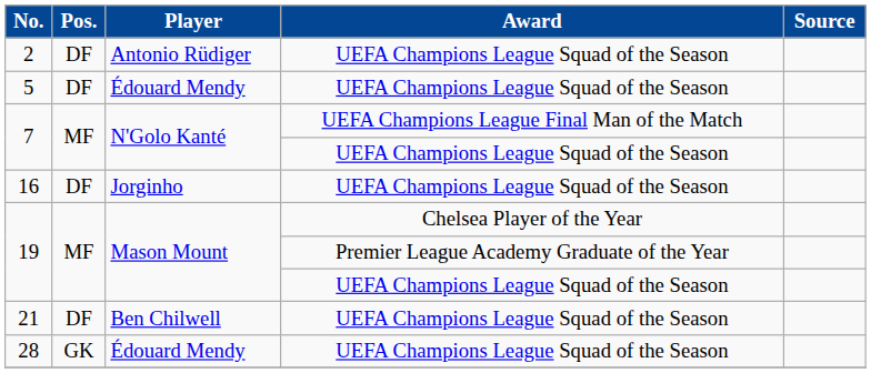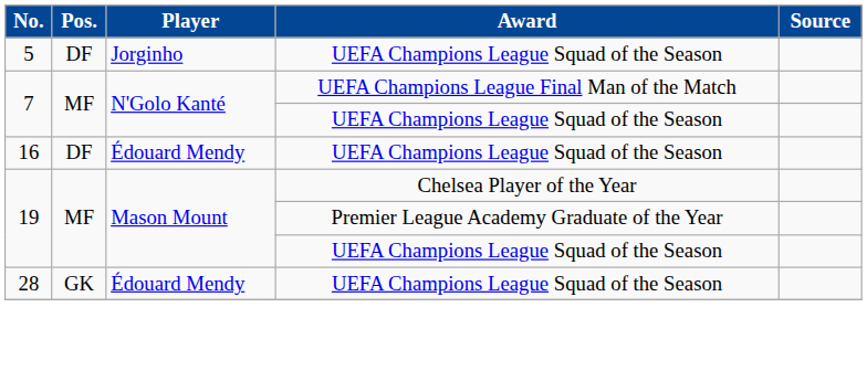- row: 2 | DF | Antonio Rüdiger | UEFA Champions League Squad of the Season
5 | Player: Édouard Mendy -> Jorginho
16 | Player: Jorginho -> Édouard Mendy
- row: 21 | DF | Ben Chilwell | UEFA Champions League Squad of the Season
